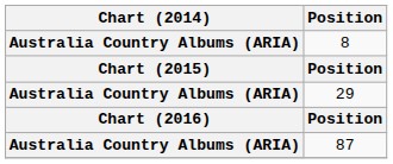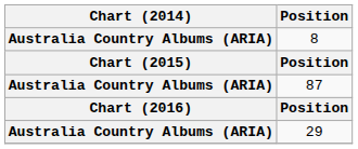rows swapped: 29 <-> 87
